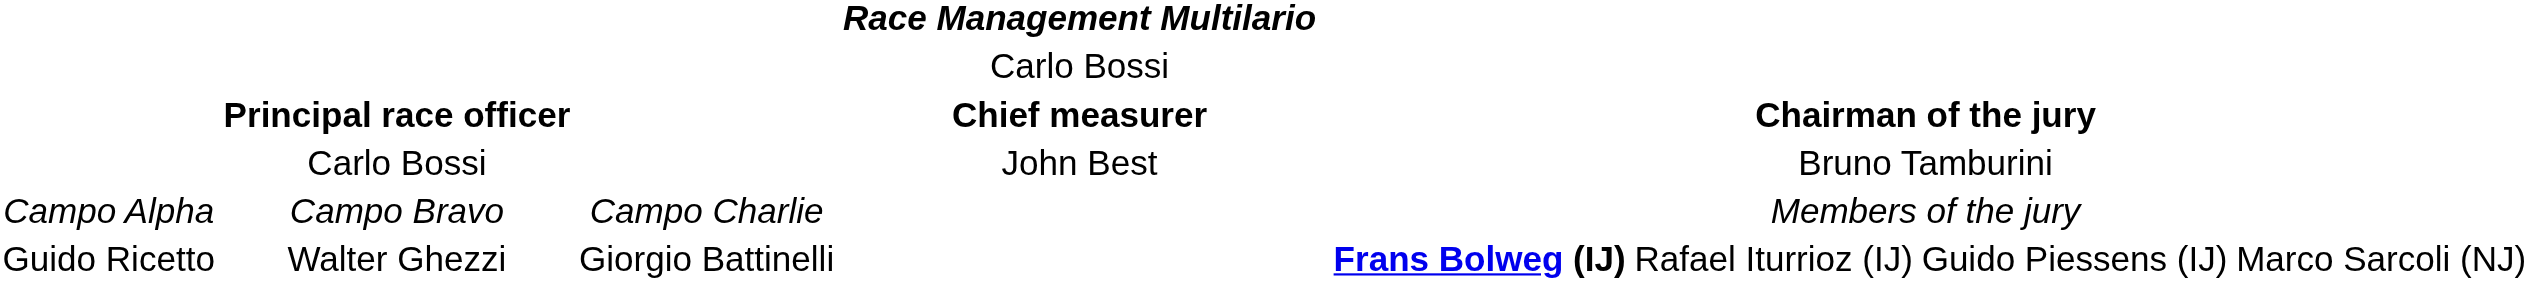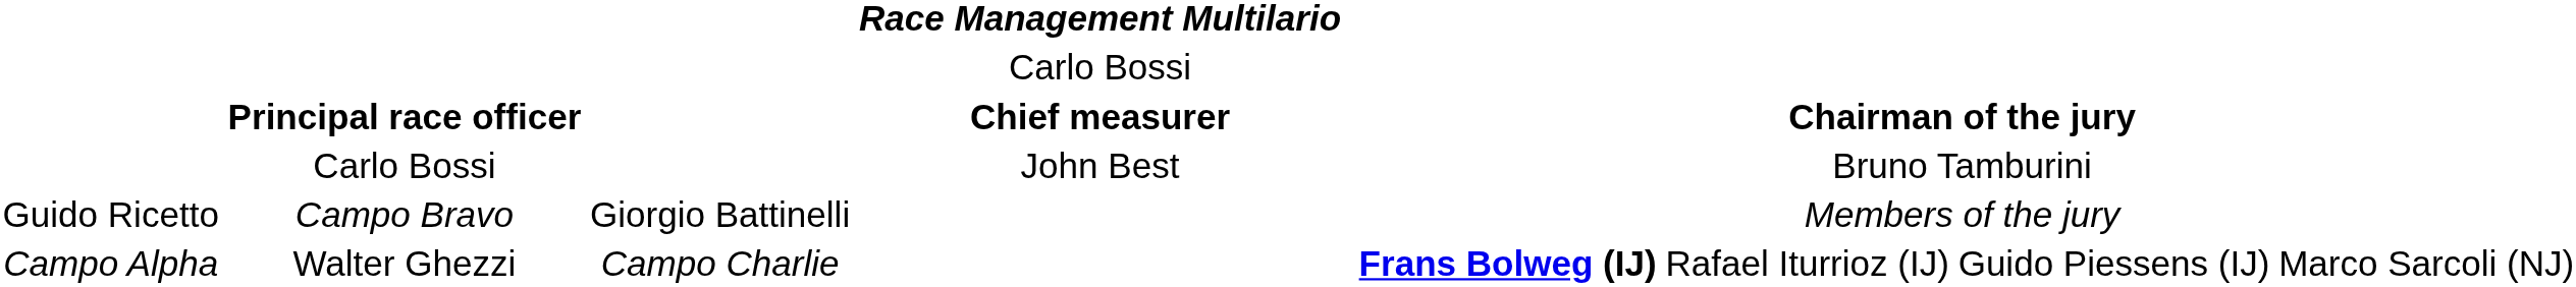Campo Bravo | column 1: Campo Alpha -> Guido Ricetto
Campo Bravo | column 3: Campo Charlie -> Giorgio Battinelli
Walter Ghezzi | column 1: Guido Ricetto -> Campo Alpha
Walter Ghezzi | column 3: Giorgio Battinelli -> Campo Charlie
